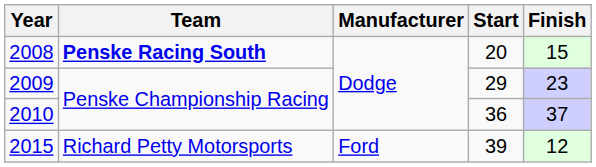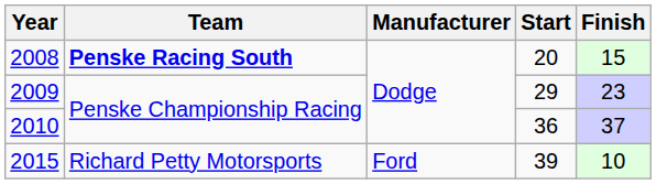2015 | Finish: 12 -> 10
